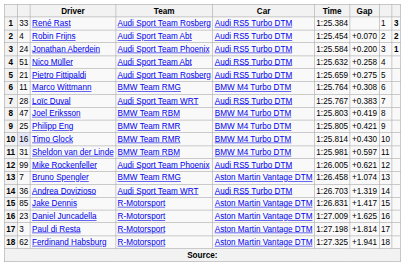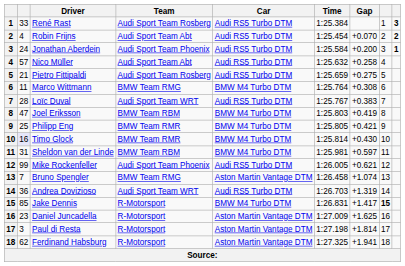Nico Müller | column 2: 51 -> 57
Jake Dennis | Car: Aston Martin Vantage DTM -> BMW M4 Turbo DTM
Jake Dennis | column 8: normal -> bold
